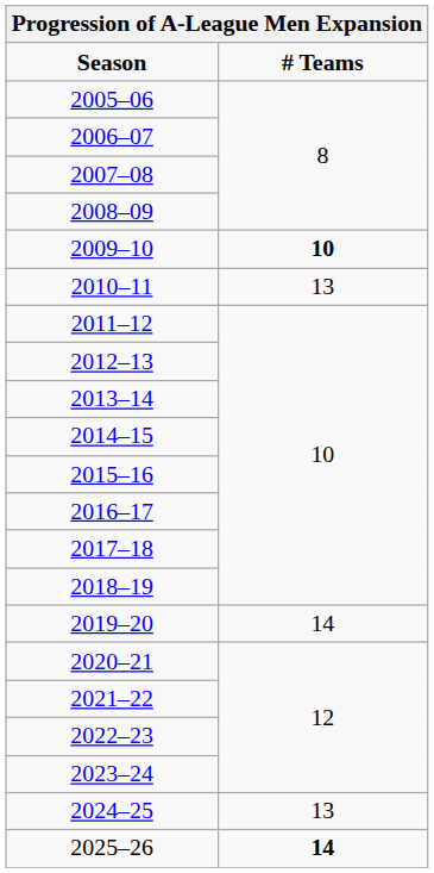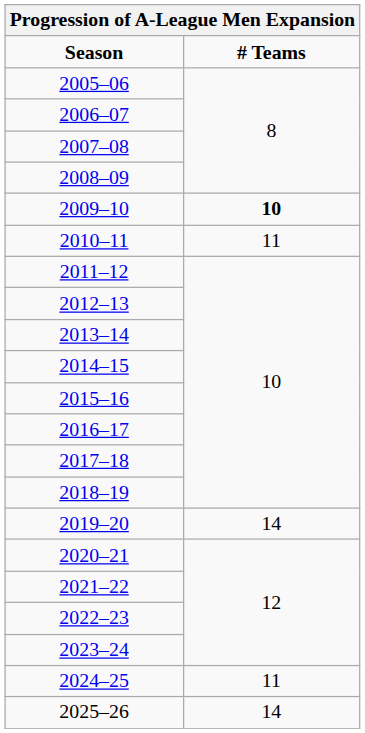2010–11 | # Teams: 13 -> 11
2024–25 | # Teams: 13 -> 11
2025–26 | # Teams: bold -> normal
